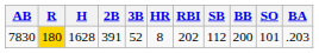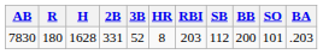7830 | R: gold background -> no background
7830 | 2B: 391 -> 331
7830 | RBI: 202 -> 203
